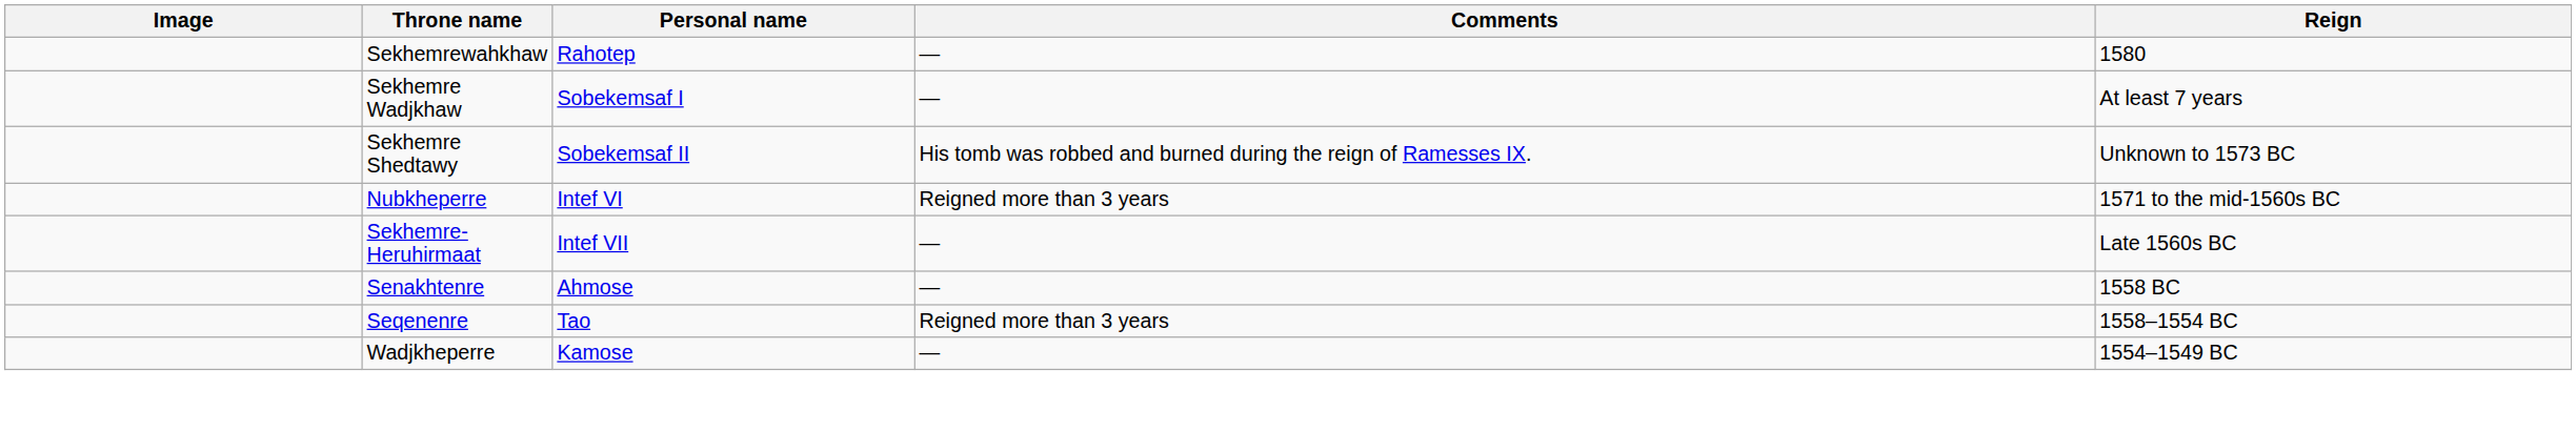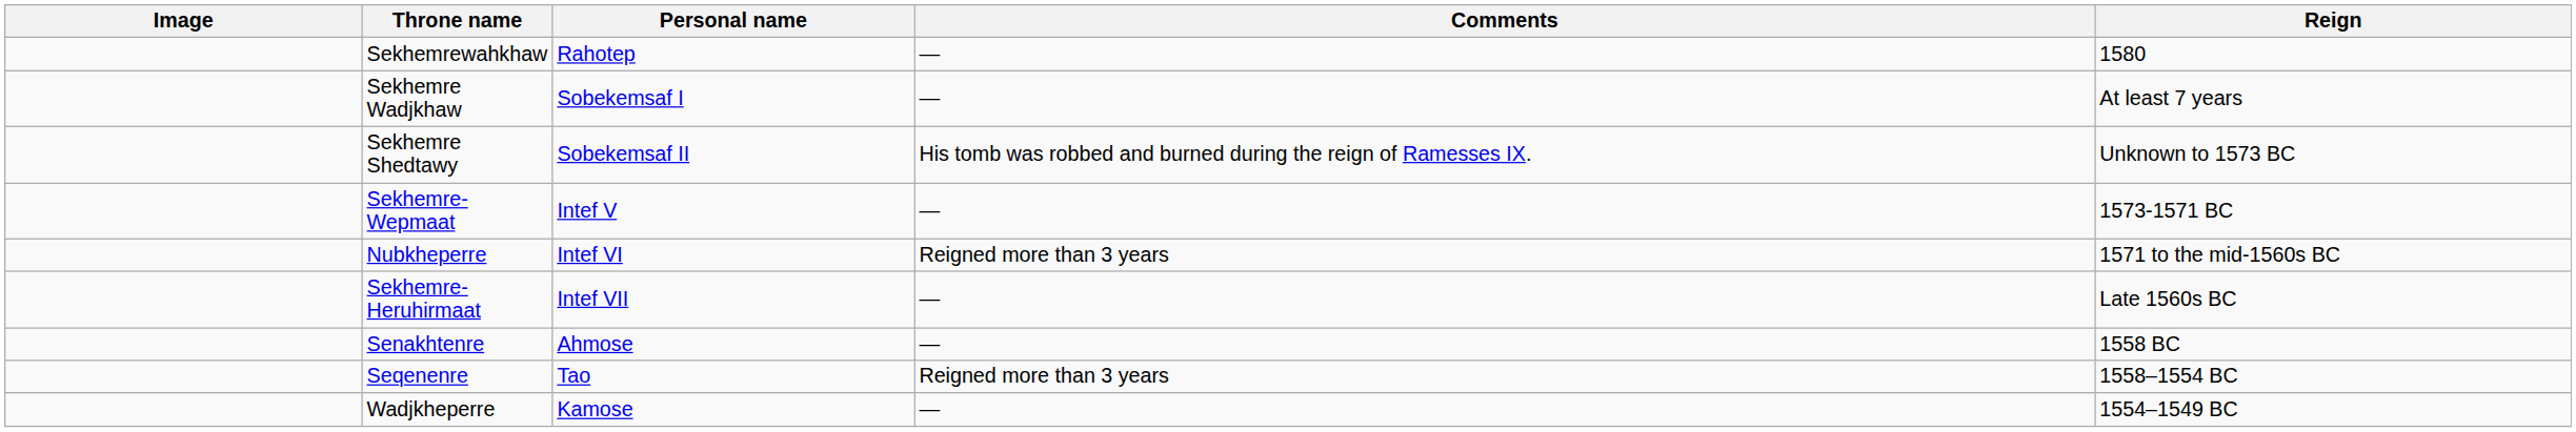+ row: Sekhemre-Wepmaat | Intef V | — | 1573-1571 BC
